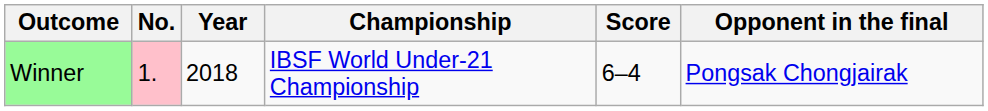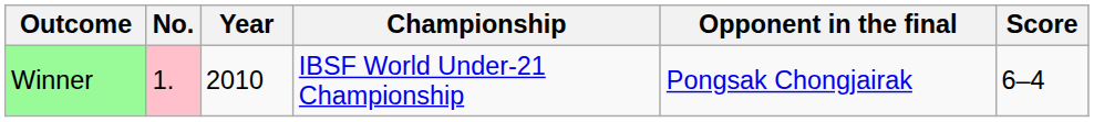columns swapped: Opponent in the final <-> Score
Winner | Year: 2018 -> 2010
